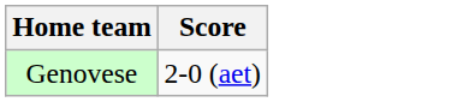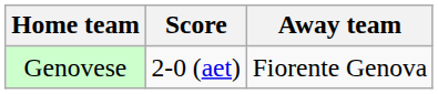+ column: Away team | Fiorente Genova
